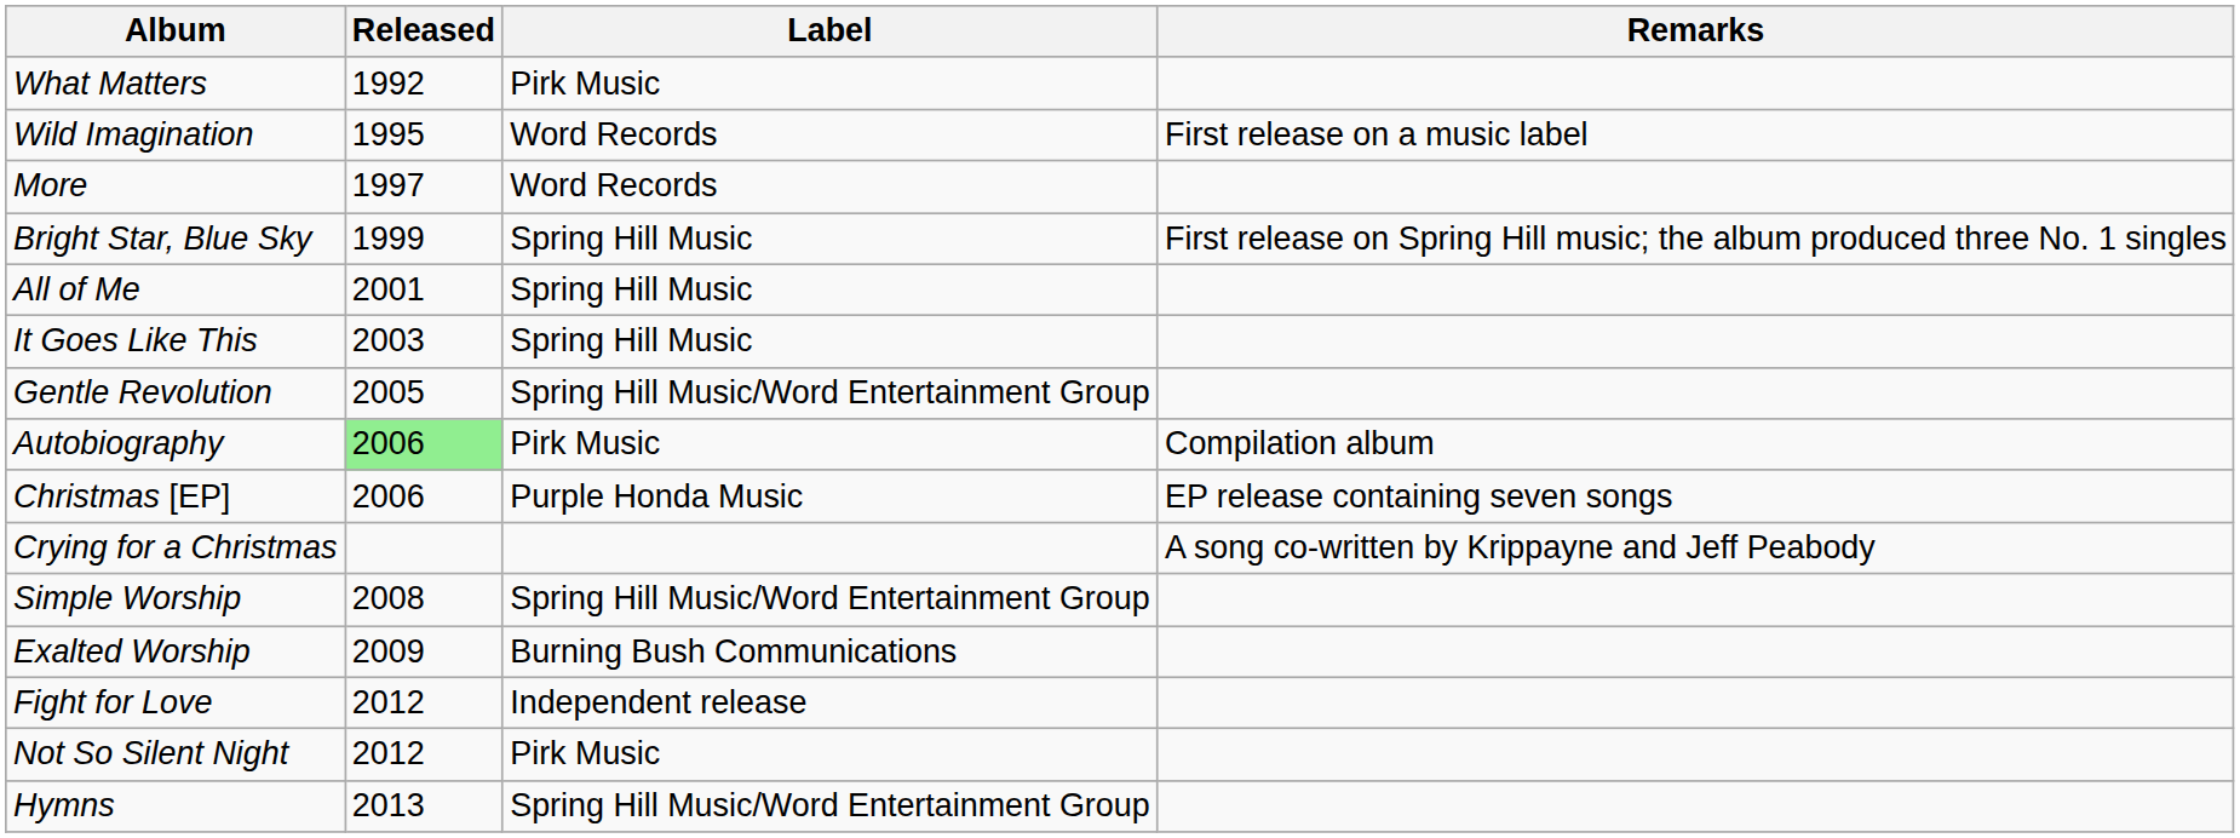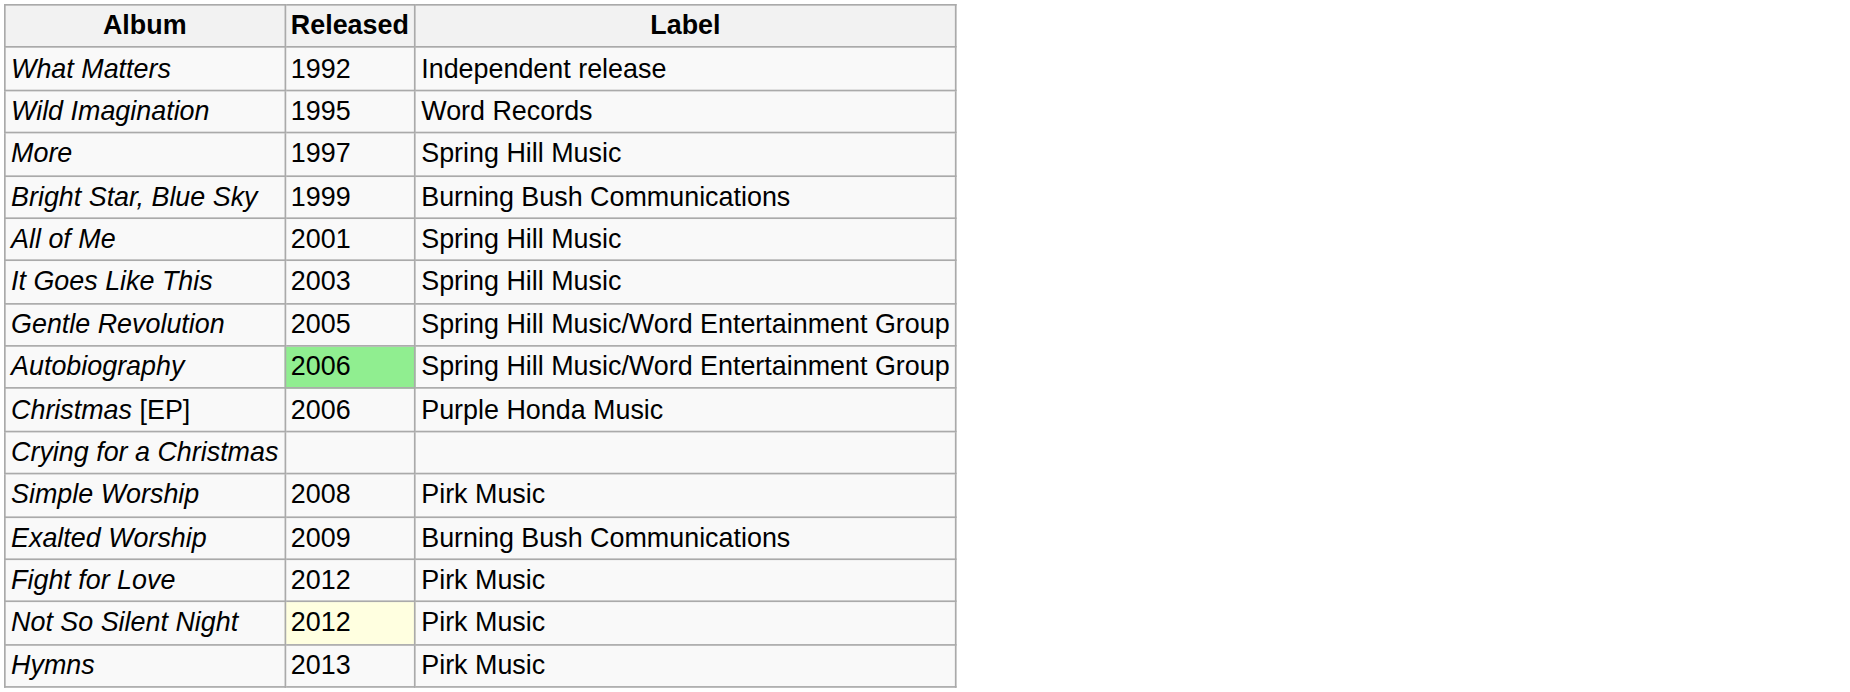- column: Remarks | First release on a music label | First release on Spring Hill music; the album produced three No. 1 singles | Compilation album | EP release containing seven songs | A song co-written by Krippayne and Jeff Peabody
What Matters | Label: Pirk Music -> Independent release
More | Label: Word Records -> Spring Hill Music
Bright Star, Blue Sky | Label: Spring Hill Music -> Burning Bush Communications
Autobiography | Label: Pirk Music -> Spring Hill Music/Word Entertainment Group
Simple Worship | Label: Spring Hill Music/Word Entertainment Group -> Pirk Music
Fight for Love | Label: Independent release -> Pirk Music
Not So Silent Night | Released: no background -> lightyellow background
Hymns | Label: Spring Hill Music/Word Entertainment Group -> Pirk Music
